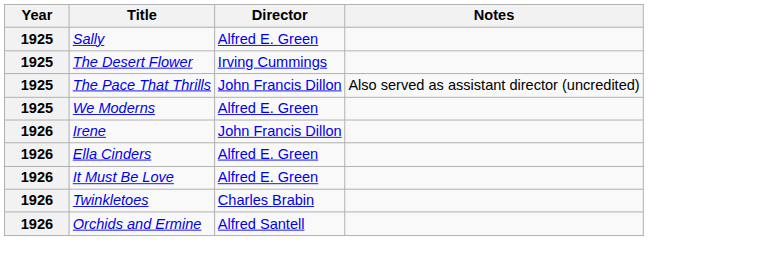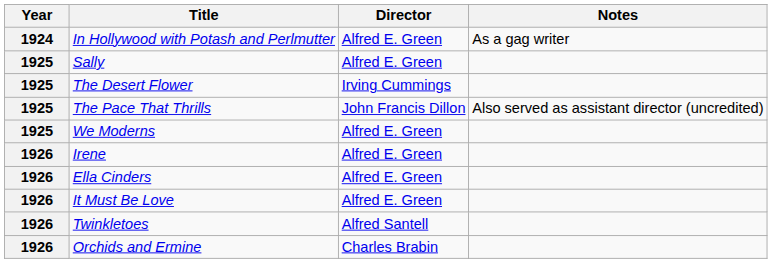+ row: 1924 | In Hollywood with Potash and Perlmutter | Alfred E. Green | As a gag writer
Irene | Director: John Francis Dillon -> Alfred E. Green
Twinkletoes | Director: Charles Brabin -> Alfred Santell
Orchids and Ermine | Director: Alfred Santell -> Charles Brabin
